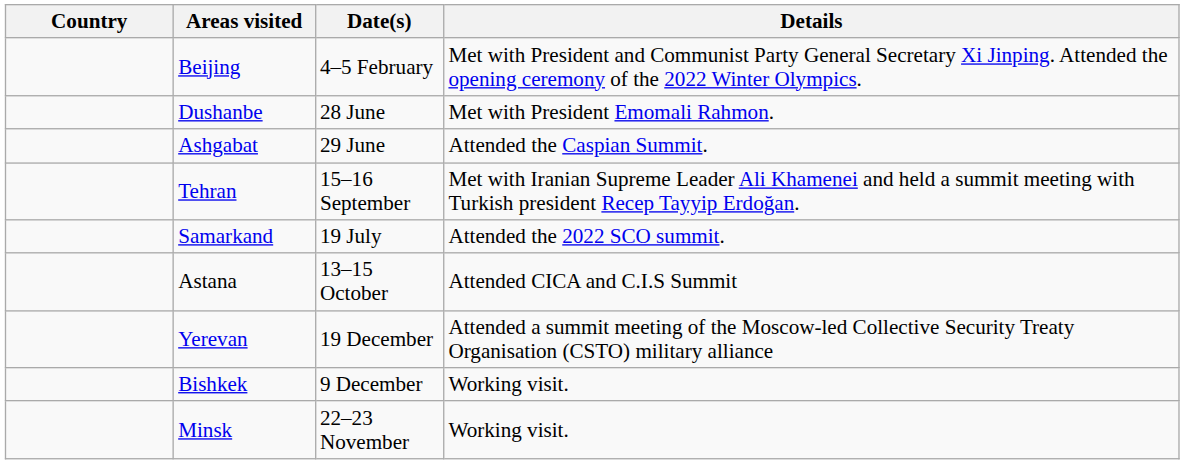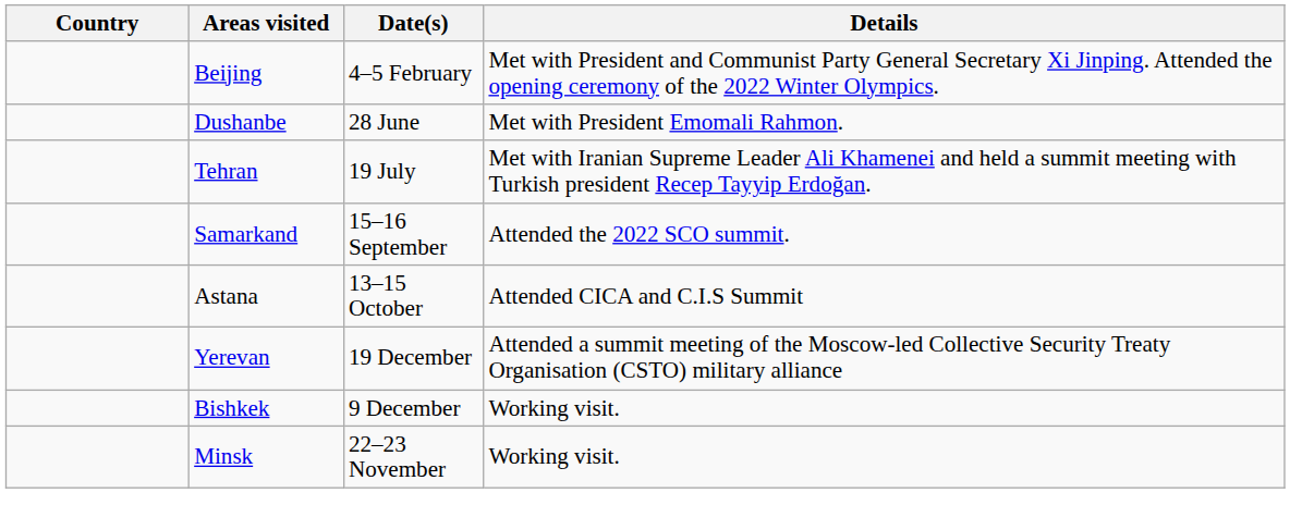- row: Ashgabat | 29 June | Attended the Caspian Summit.
Tehran | Date(s): 15–16 September -> 19 July
Samarkand | Date(s): 19 July -> 15–16 September
